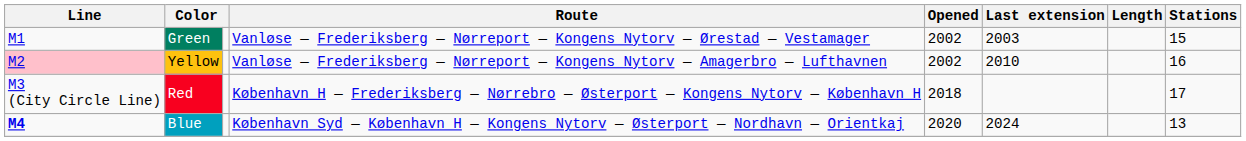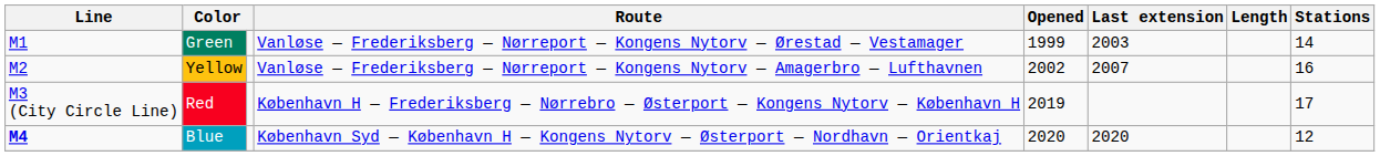Green | Opened: 2002 -> 1999
Green | Stations: 15 -> 14
Yellow | Line: pink background -> no background
Yellow | Last extension: 2010 -> 2007
Red | Opened: 2018 -> 2019
Blue | Last extension: 2024 -> 2020
Blue | Stations: 13 -> 12
